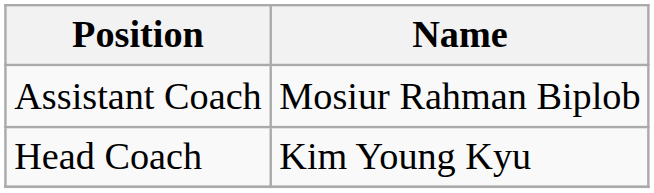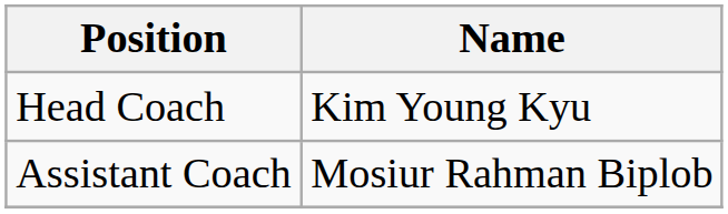rows swapped: Head Coach <-> Assistant Coach
